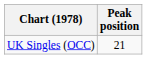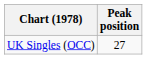UK Singles (OCC) | Peak position: 21 -> 27
